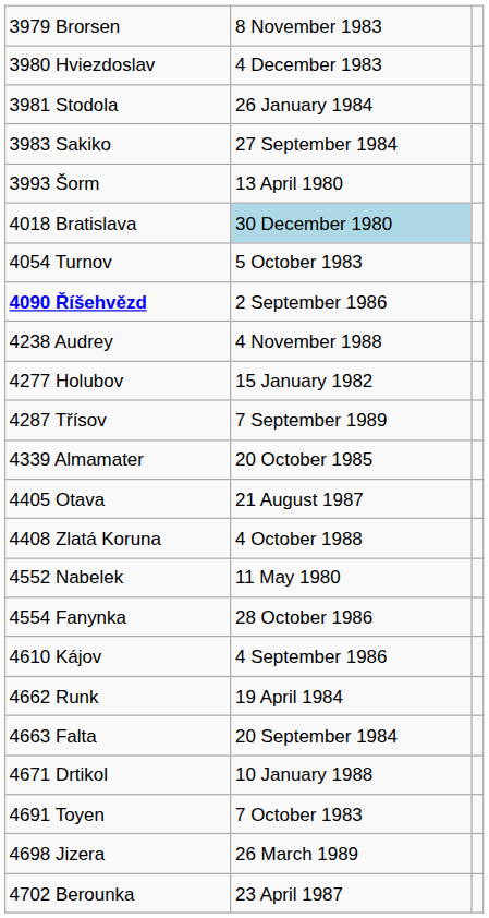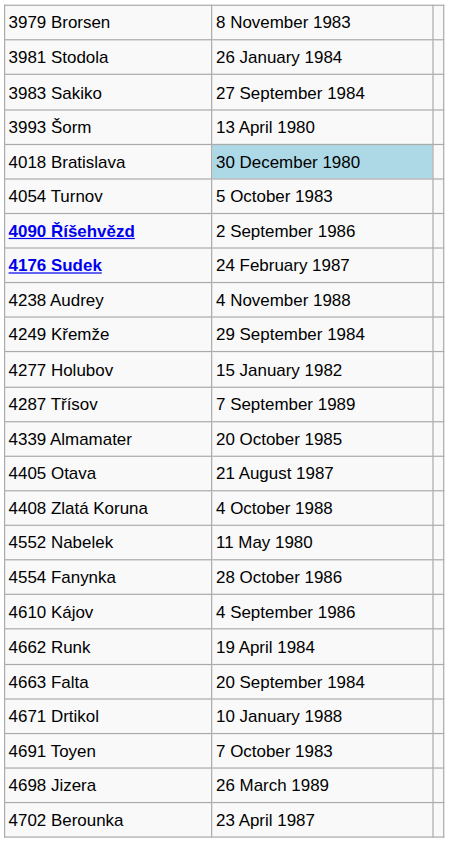- row: 3980 Hviezdoslav | 4 December 1983
+ row: 4176 Sudek | 24 February 1987
+ row: 4249 Křemže | 29 September 1984
